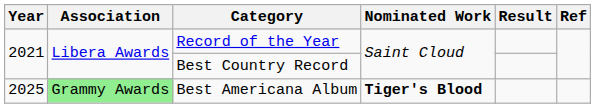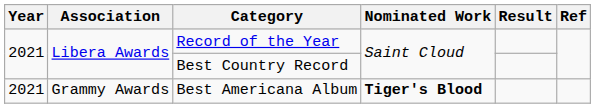Best Americana Album | Year: 2025 -> 2021
Best Americana Album | Association: lightgreen background -> no background
